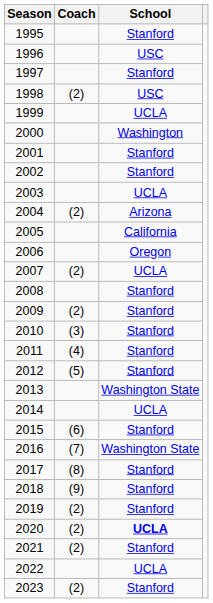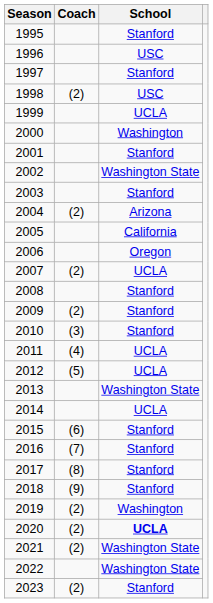2002 | School: Stanford -> Washington State
2003 | School: UCLA -> Stanford
2011 | School: Stanford -> UCLA
2012 | School: Stanford -> UCLA
2016 | School: Washington State -> Stanford
2019 | School: Stanford -> Washington
2021 | School: Stanford -> Washington State
2022 | School: UCLA -> Washington State
